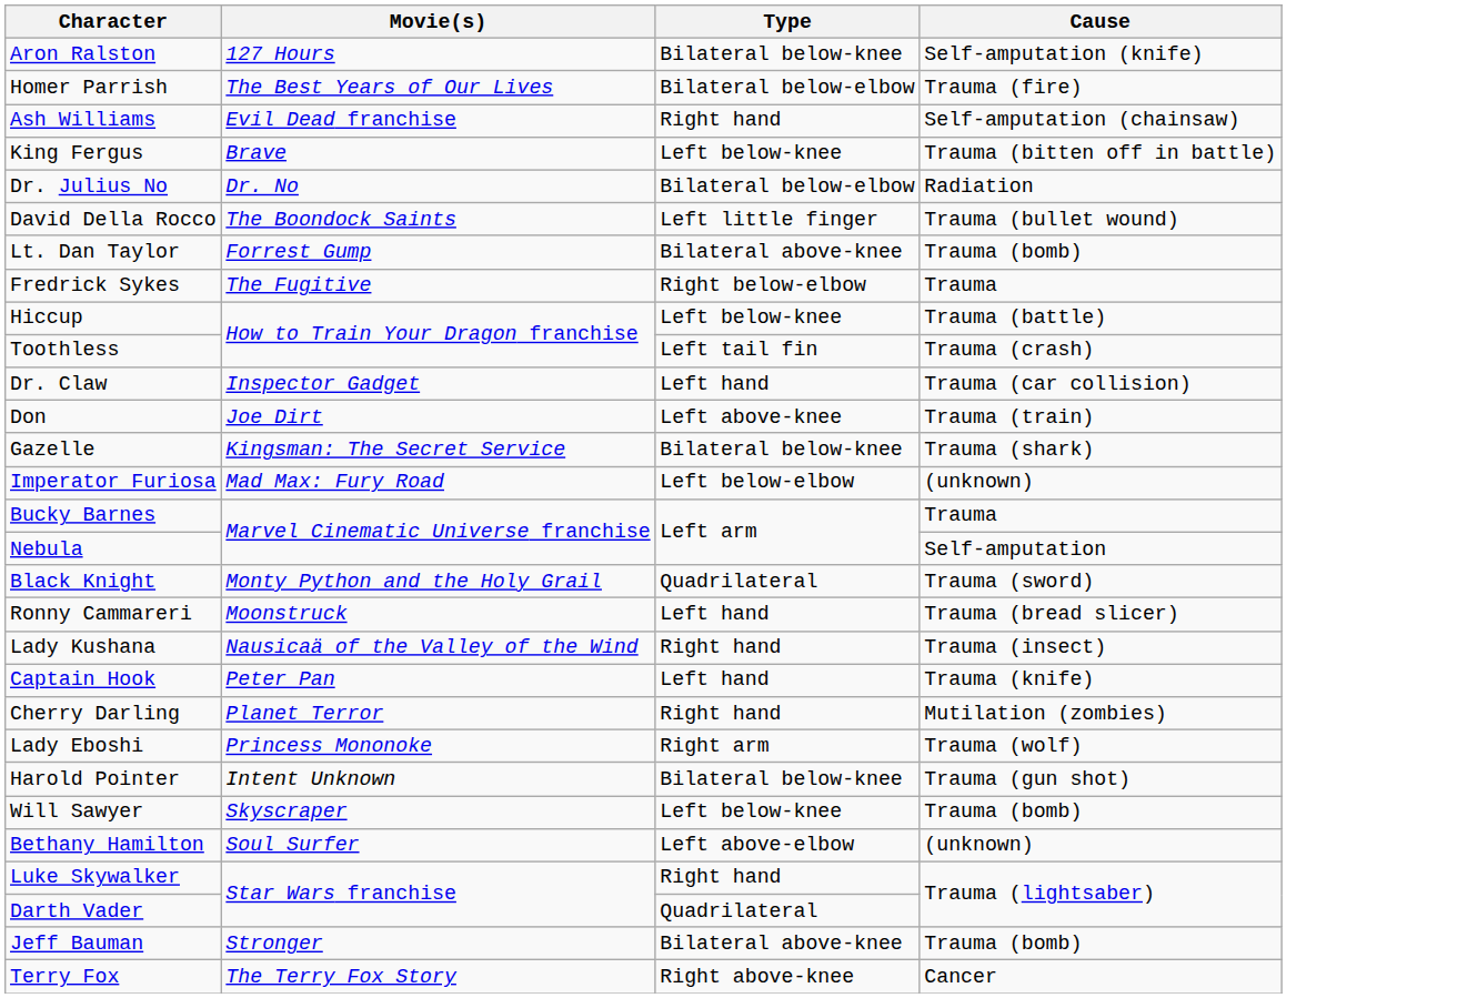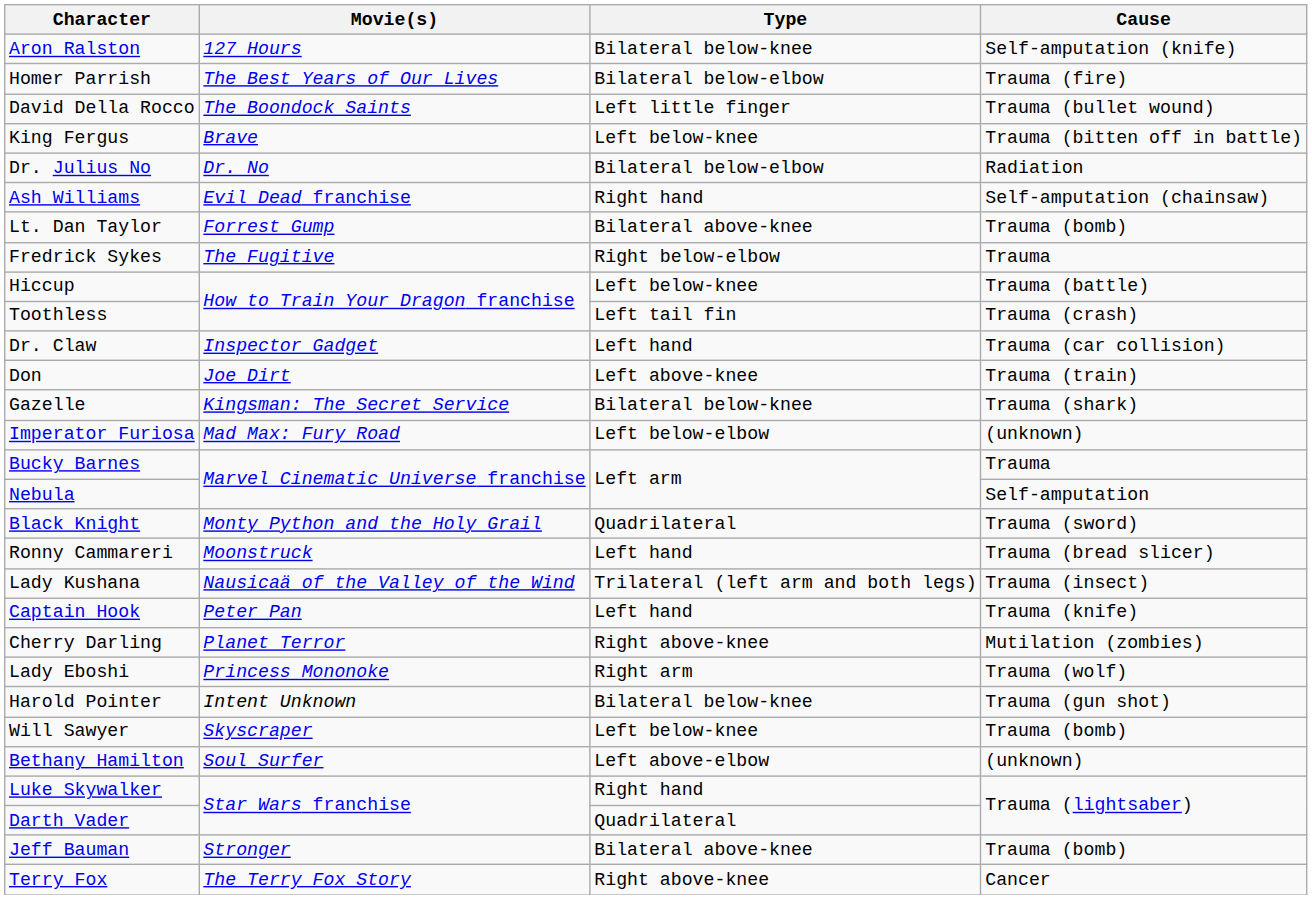rows swapped: David Della Rocco <-> Ash Williams
Lady Kushana | Type: Right hand -> Trilateral (left arm and both legs)
Cherry Darling | Type: Right hand -> Right above-knee
